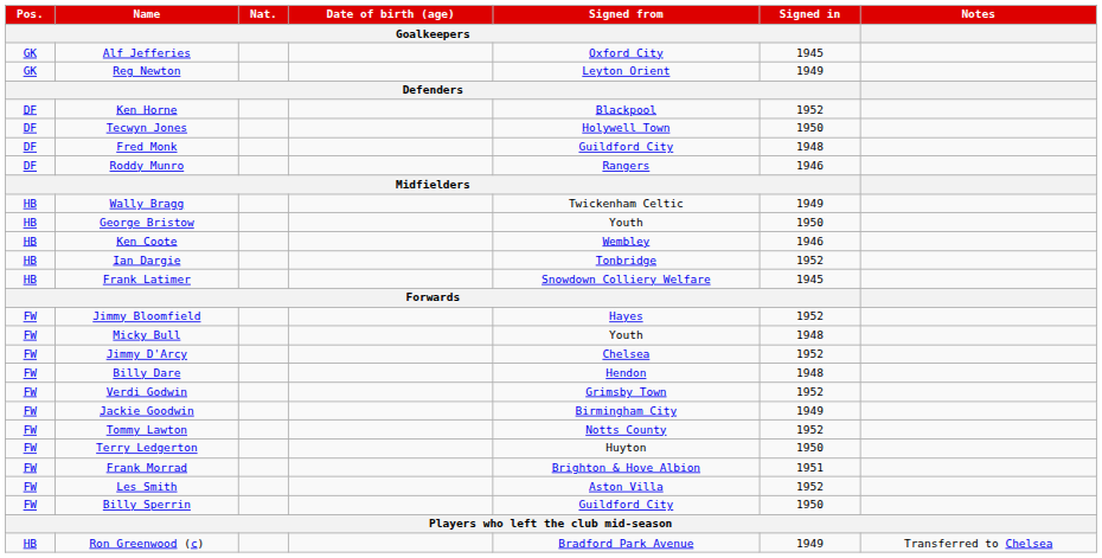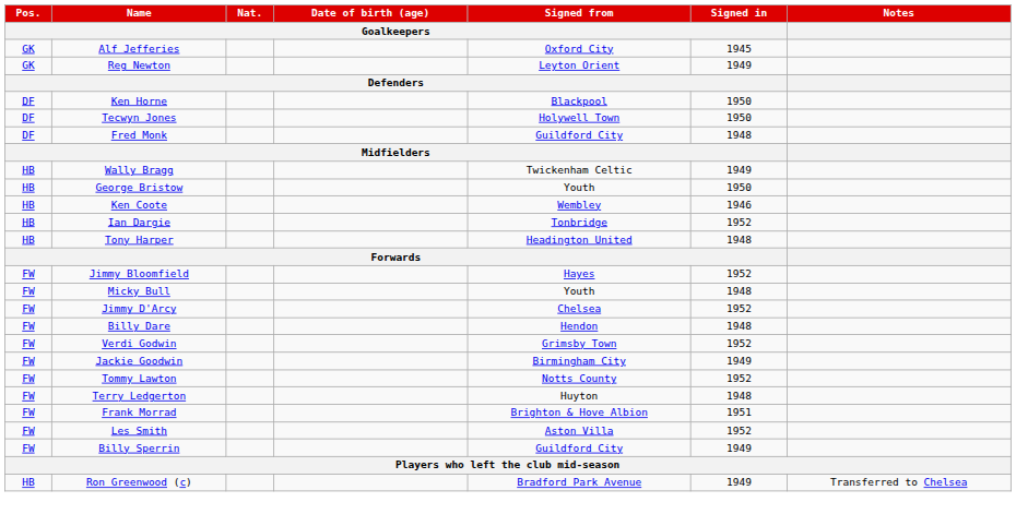Ken Horne | Signed in / Goalkeepers: 1952 -> 1950
- row: DF | Roddy Munro | Rangers | 1946
+ row: HB | Tony Harper | Headington United | 1948
- row: HB | Frank Latimer | Snowdown Colliery Welfare | 1945
Terry Ledgerton | Signed in / Goalkeepers: 1950 -> 1948
Billy Sperrin | Signed in / Goalkeepers: 1950 -> 1949
